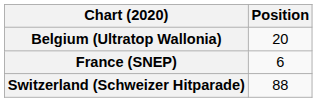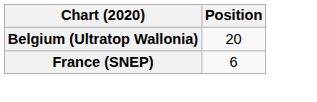- row: Switzerland (Schweizer Hitparade) | 88
